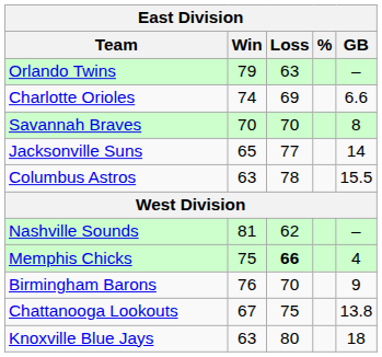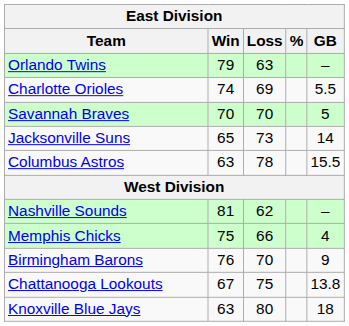Charlotte Orioles | GB: 6.6 -> 5.5
Savannah Braves | GB: 8 -> 5
Jacksonville Suns | Loss: 77 -> 73
Memphis Chicks | Loss: bold -> normal
